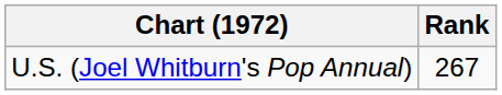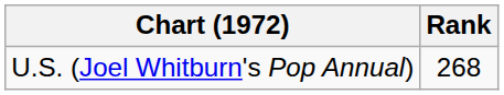U.S. (Joel Whitburn's Pop Annual) | Rank: 267 -> 268
